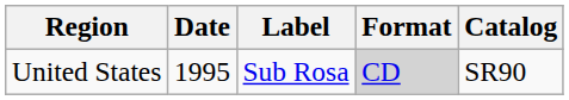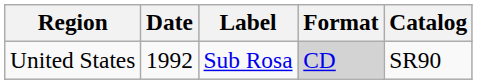United States | Date: 1995 -> 1992
